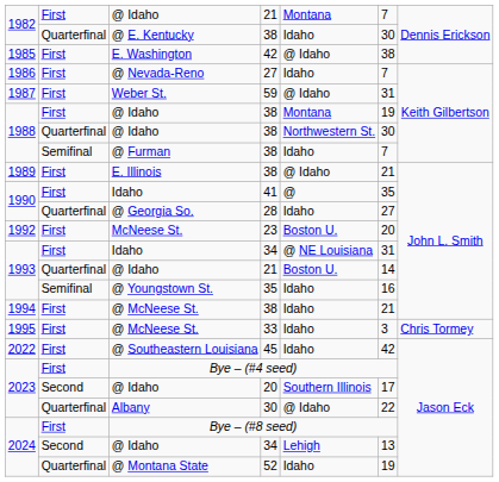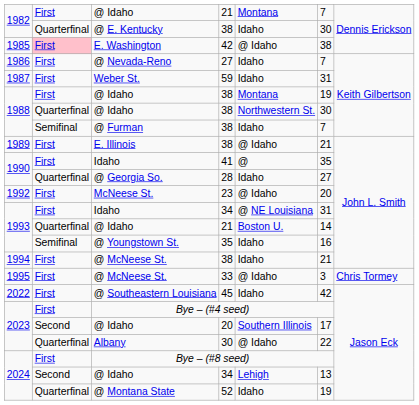E. Washington | column 2: no background -> pink background
Weber St. | column 5: @ Idaho -> Idaho
McNeese St. | column 5: Boston U. -> @ Idaho
@ McNeese St. / 33 | column 5: Idaho -> @ Idaho
